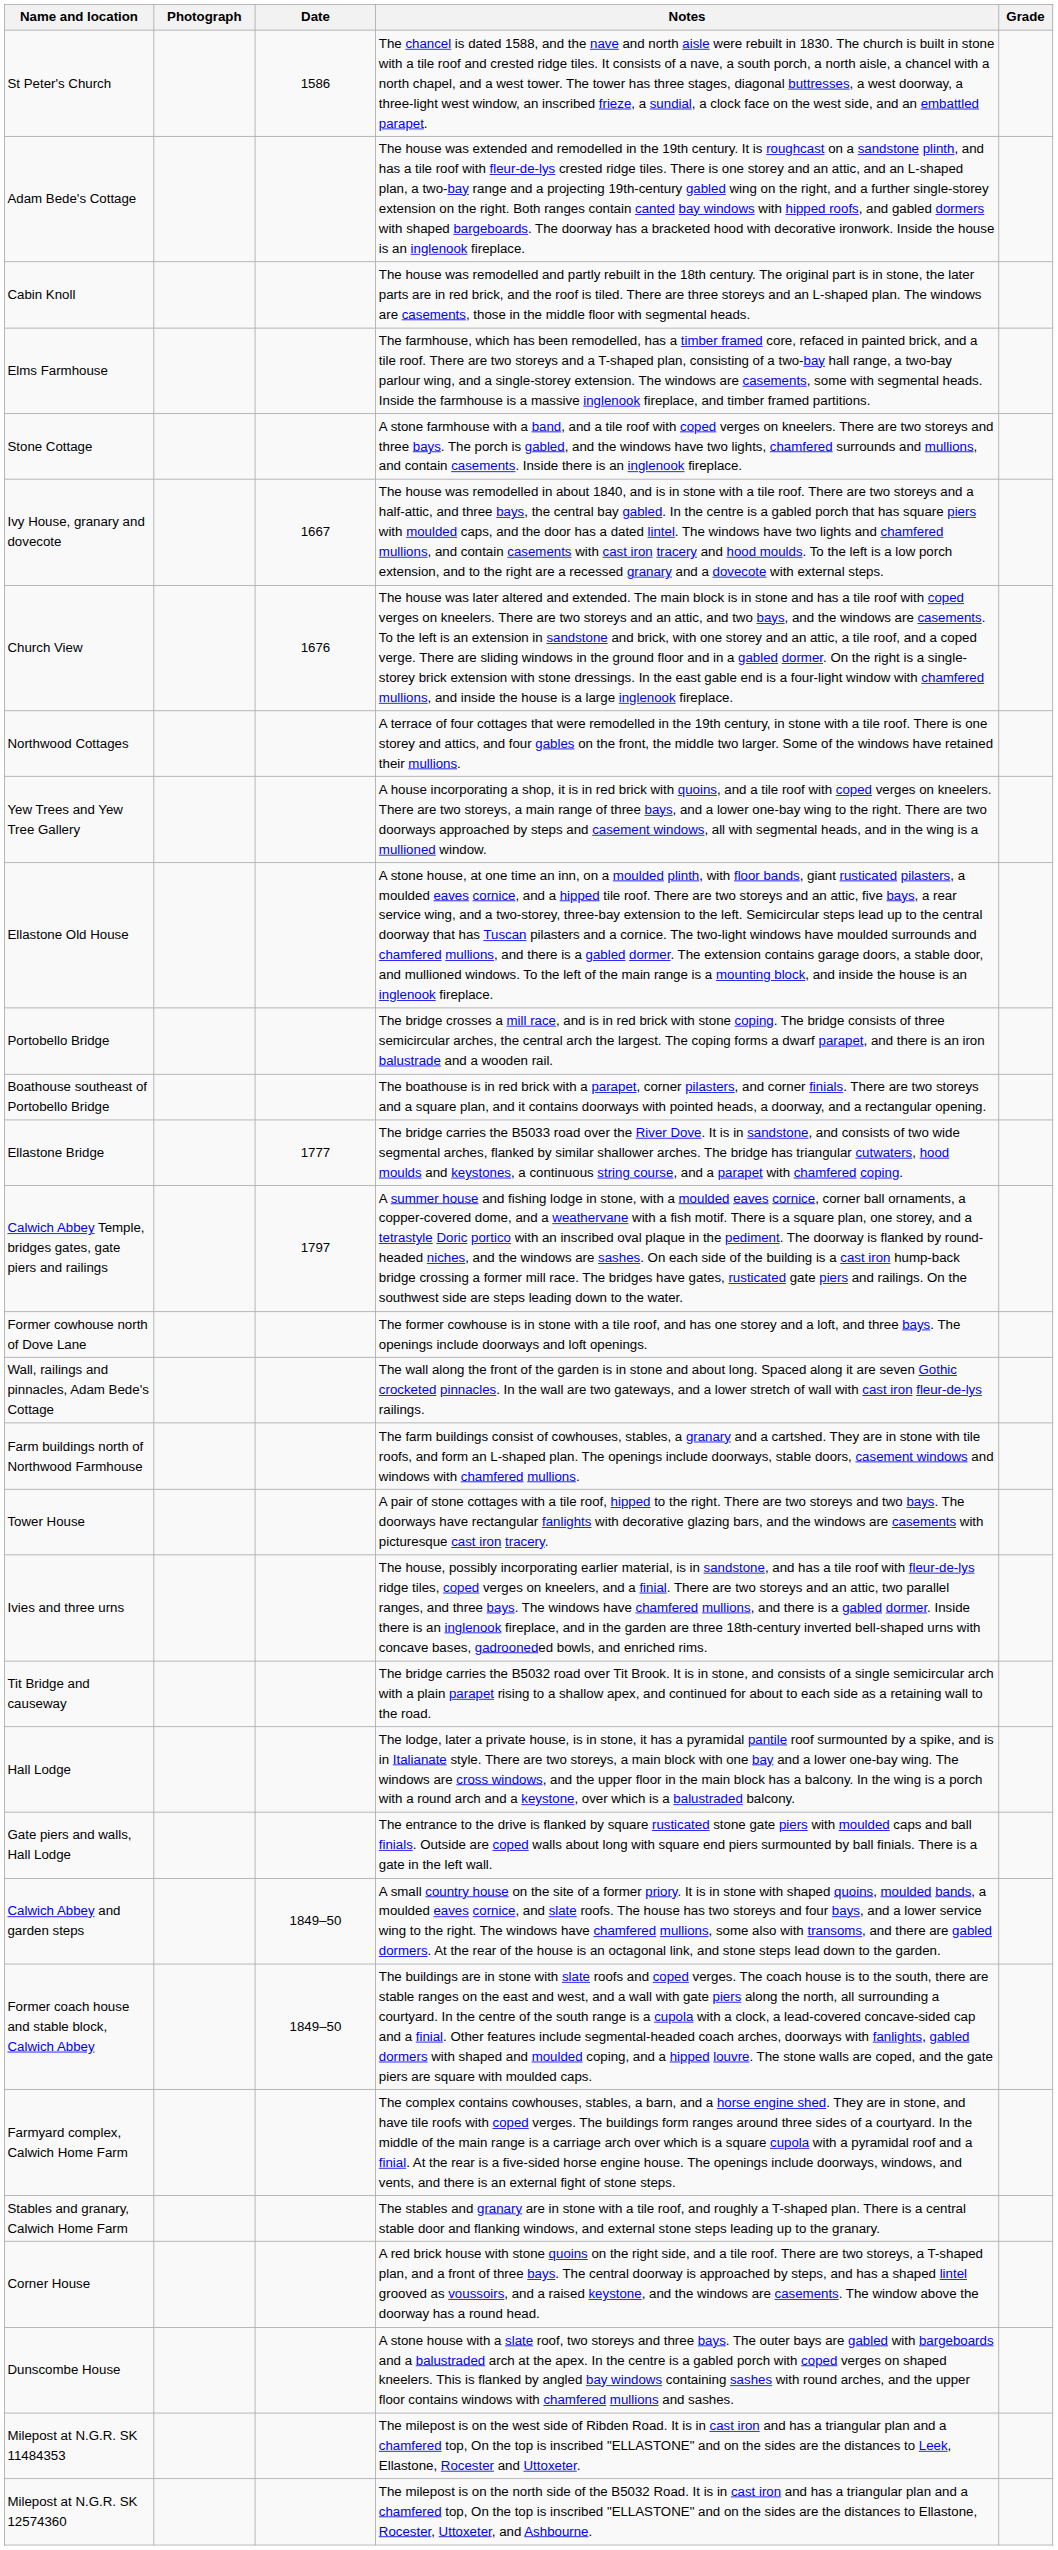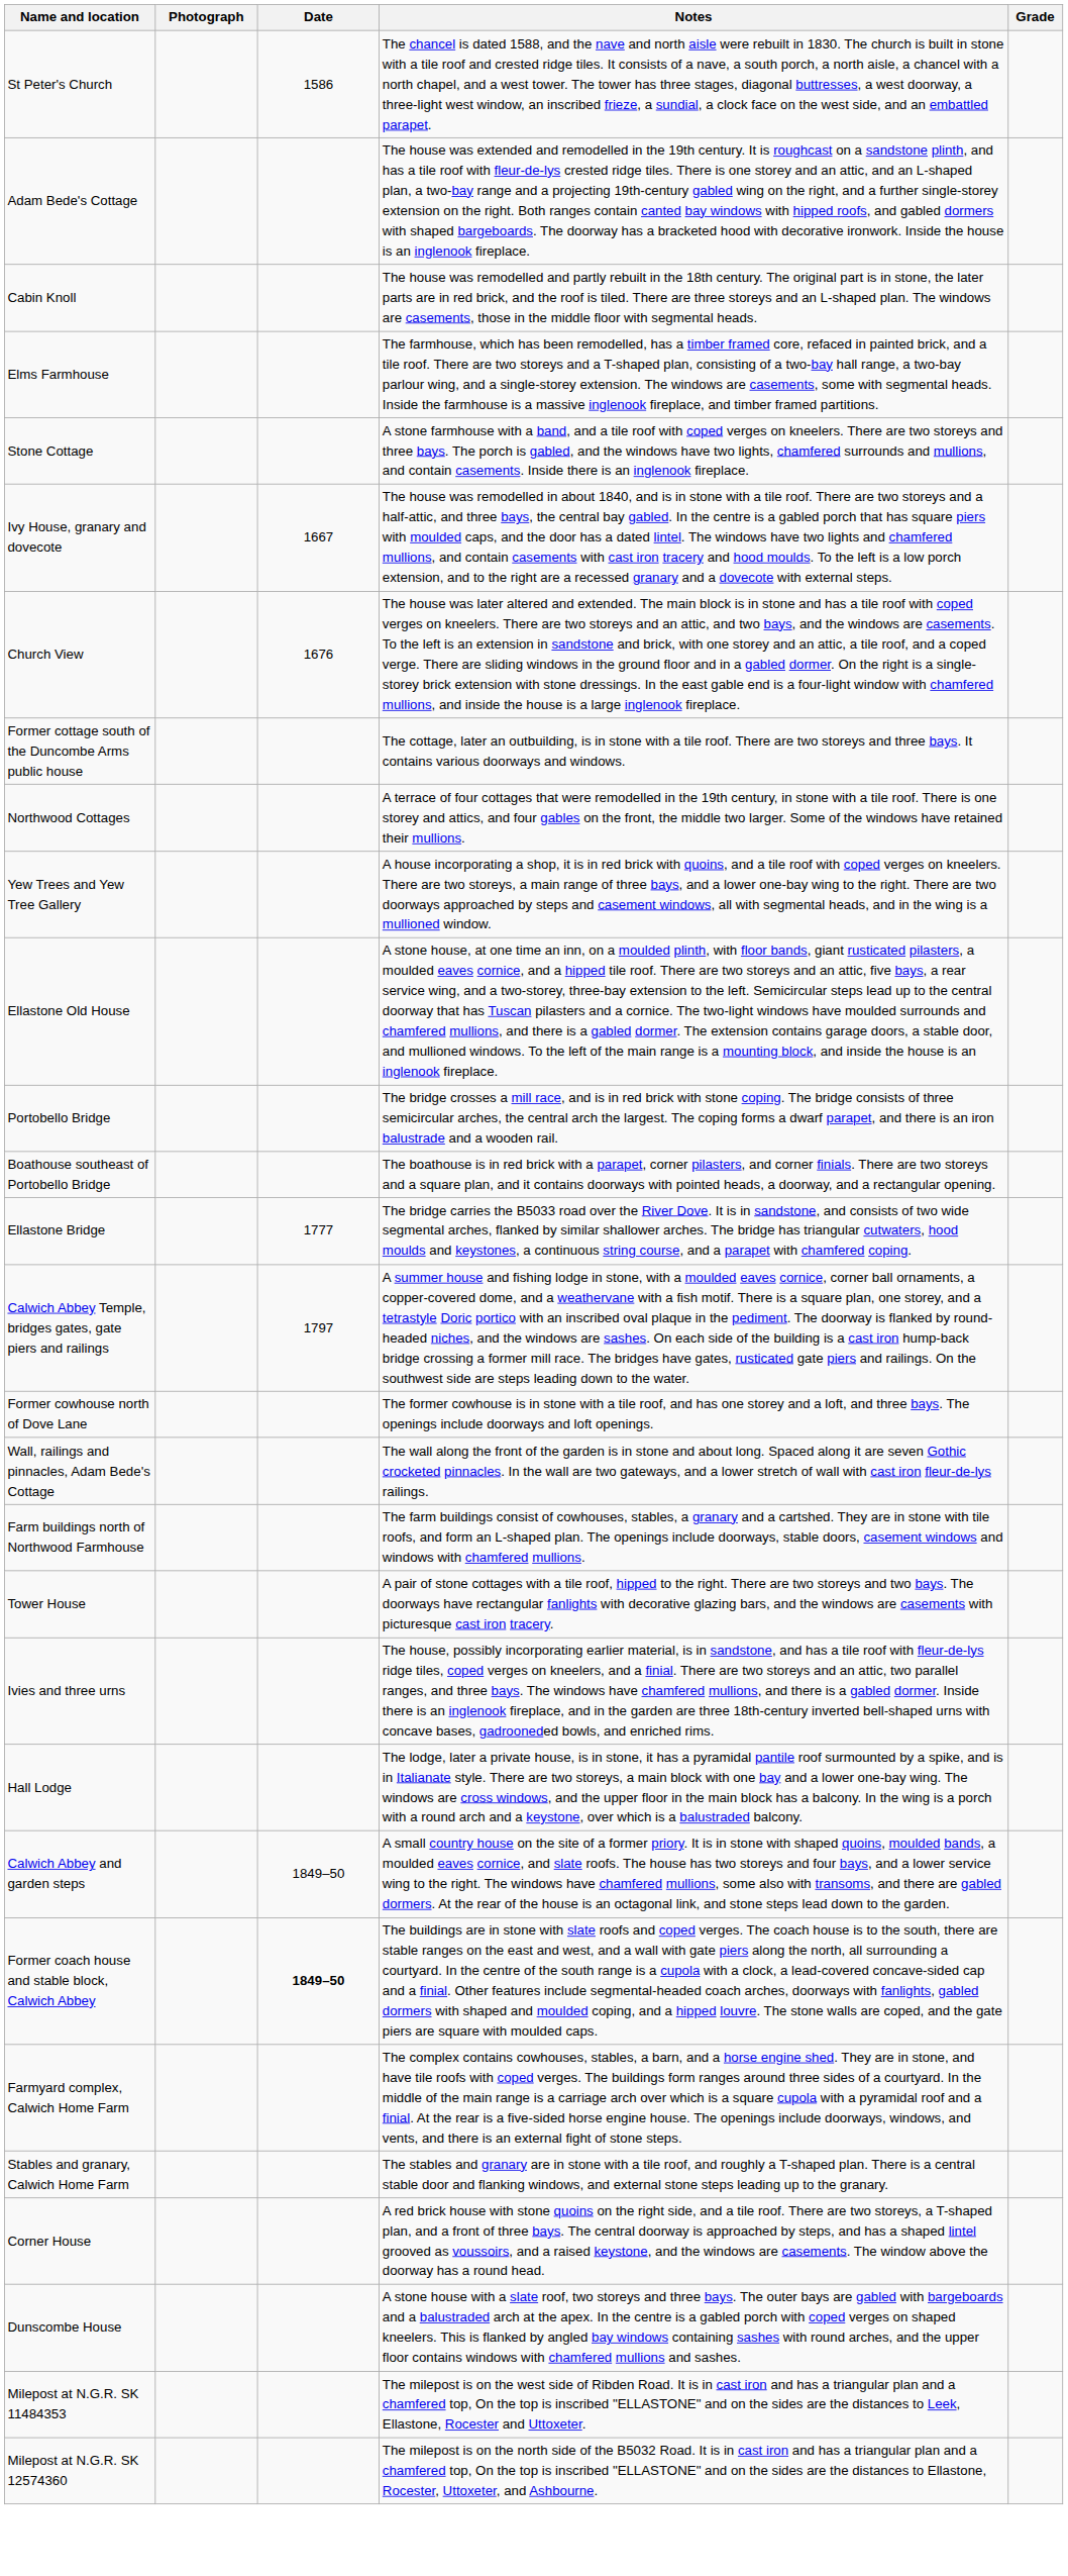+ row: Former cottage south of the Duncombe Arms public house | The cottage, later an outbuilding, is in stone with a tile roof. There are two storeys and three bays. It contains various doorways and windows.
- row: Tit Bridge and causeway | The bridge carries the B5032 road over Tit Brook. It is in stone, and consists of a single semicircular arch with a plain parapet rising to a shallow apex, and continued for about to each side as a retaining wall to the road.
- row: Gate piers and walls, Hall Lodge | The entrance to the drive is flanked by square rusticated stone gate piers with moulded caps and ball finials. Outside are coped walls about long with square end piers surmounted by ball finials. There is a gate in the left wall.
Former coach house and stable block, Calwich Abbey | Date: normal -> bold
